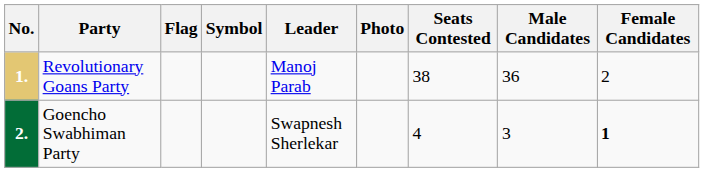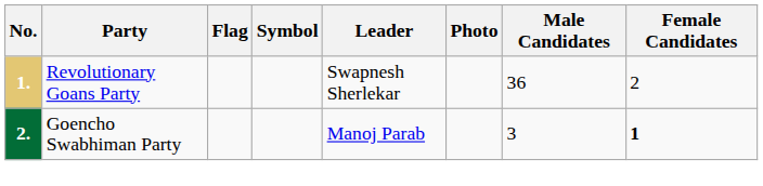- column: Seats Contested | 38 | 4
Revolutionary Goans Party | Leader: Manoj Parab -> Swapnesh Sherlekar
Goencho Swabhiman Party | Leader: Swapnesh Sherlekar -> Manoj Parab
